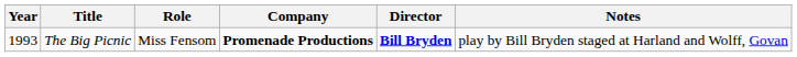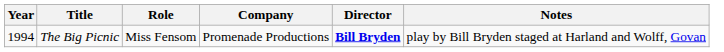The Big Picnic | Year: 1993 -> 1994
The Big Picnic | Company: bold -> normal
